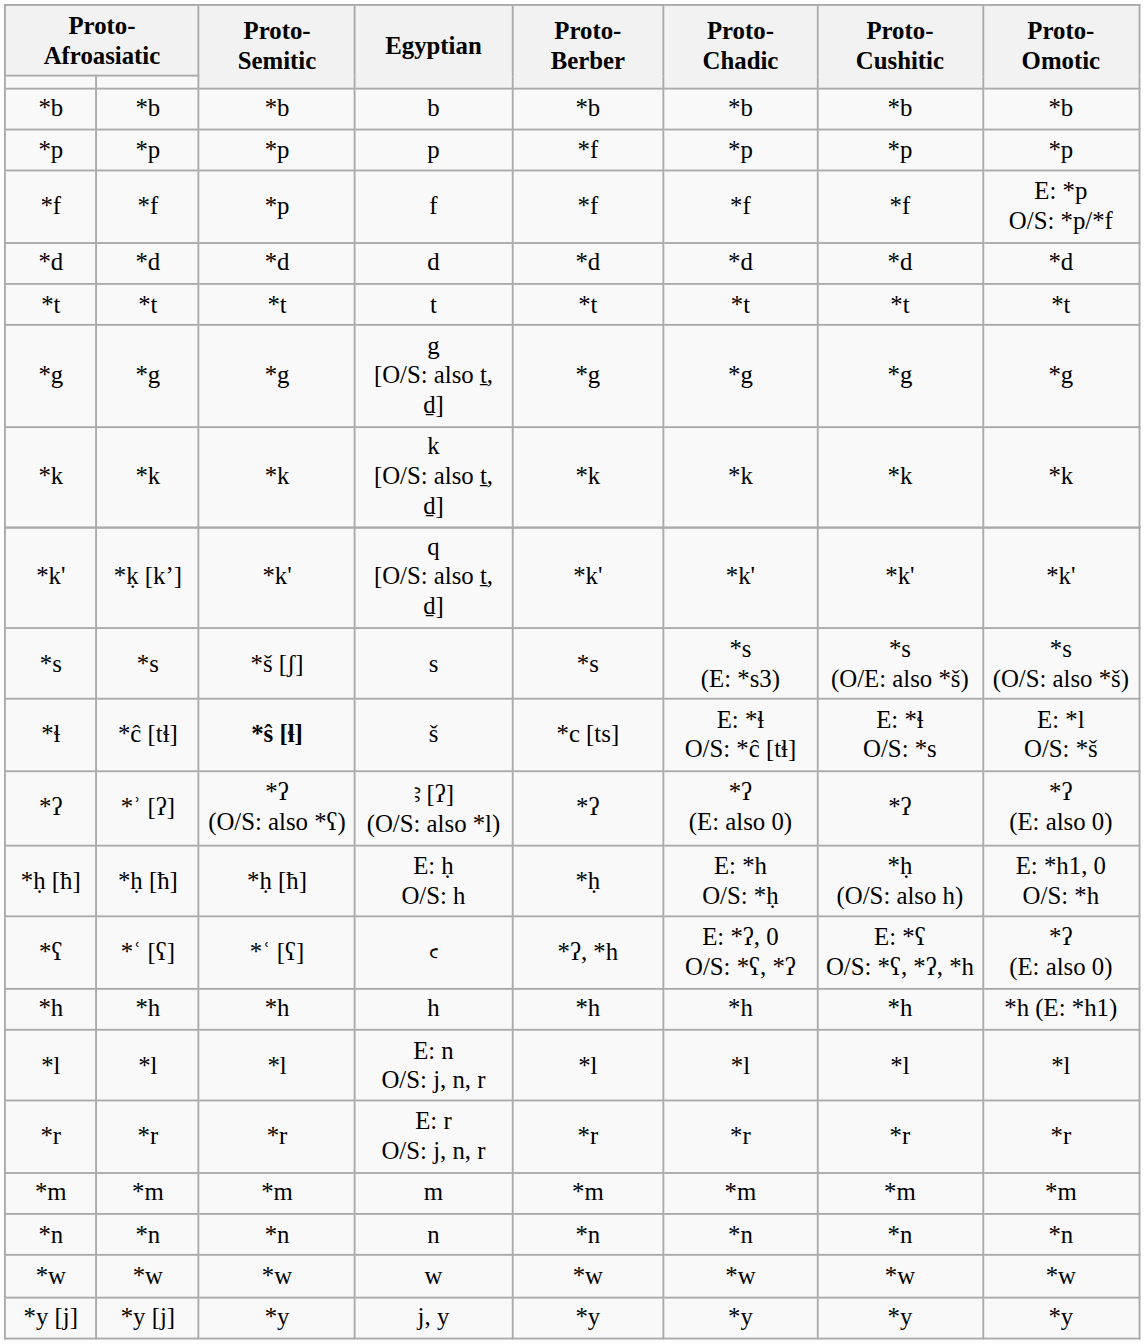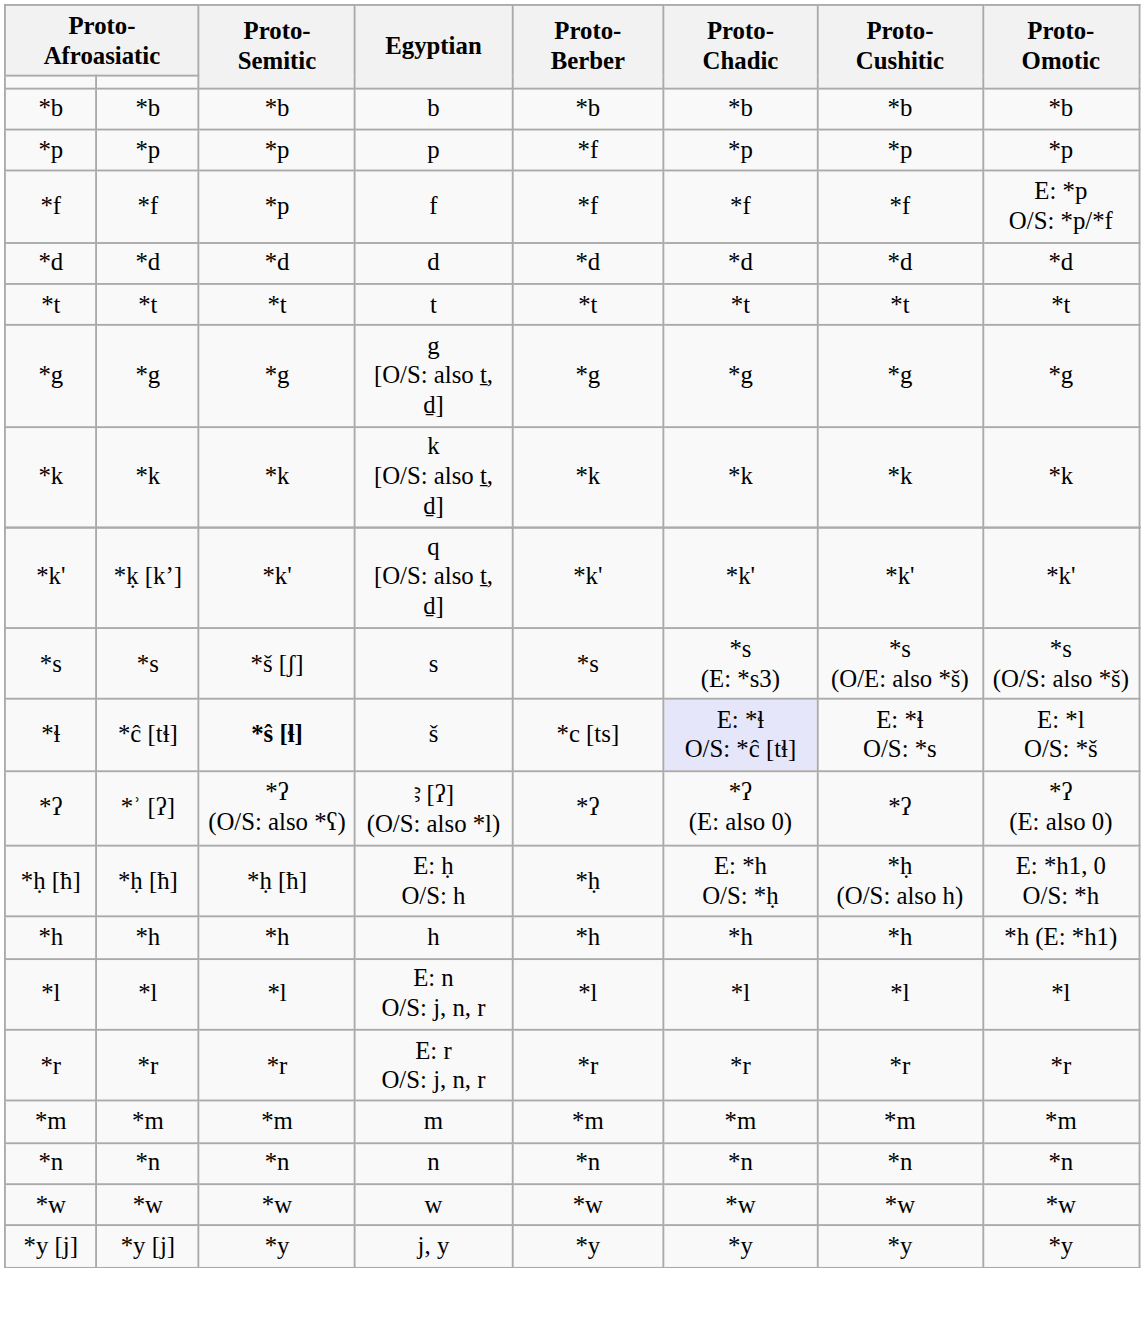*ɬ | Proto-Chadic: no background -> lavender background
- row: *ʕ | *ʿ [ʕ] | *ʿ [ʕ] | ꜥ | *ʔ, *h | E: *ʔ, 0 O/S: *ʕ, *ʔ | E: *ʕ O/S: *ʕ, *ʔ, *h | *ʔ (E: also 0)
